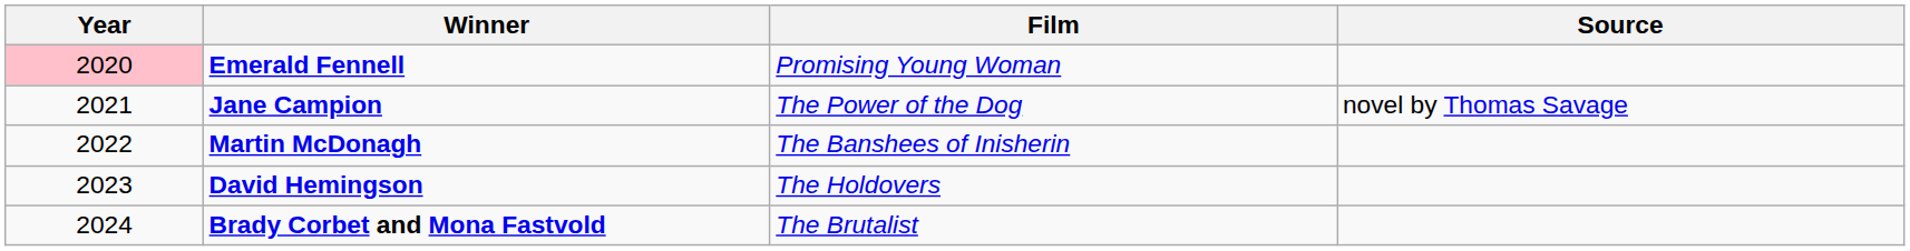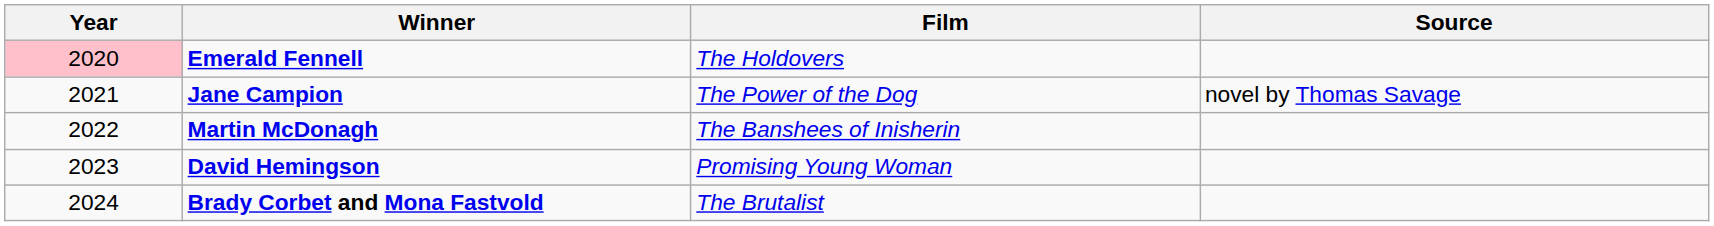Emerald Fennell | Film: Promising Young Woman -> The Holdovers
David Hemingson | Film: The Holdovers -> Promising Young Woman
